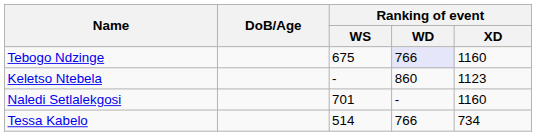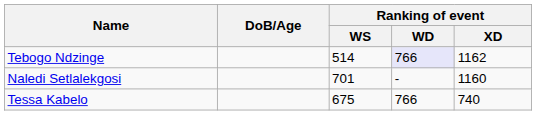Tebogo Ndzinge | Ranking of event / WS: 675 -> 514
Tebogo Ndzinge | Ranking of event / XD: 1160 -> 1162
- row: Keletso Ntebela | - | 860 | 1123
Tessa Kabelo | Ranking of event / WS: 514 -> 675
Tessa Kabelo | Ranking of event / XD: 734 -> 740
